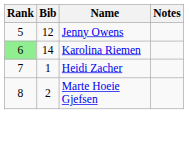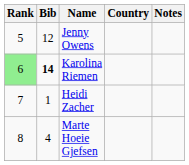+ column: Country
Karolina Riemen | Bib: normal -> bold
Marte Hoeie Gjefsen | Bib: 2 -> 4
